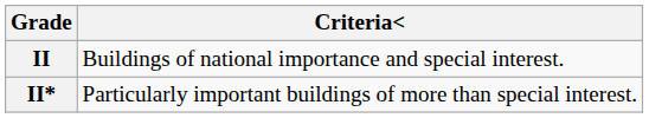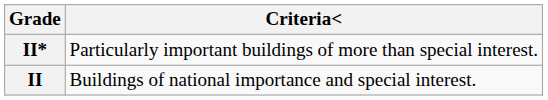rows swapped: II* <-> II
